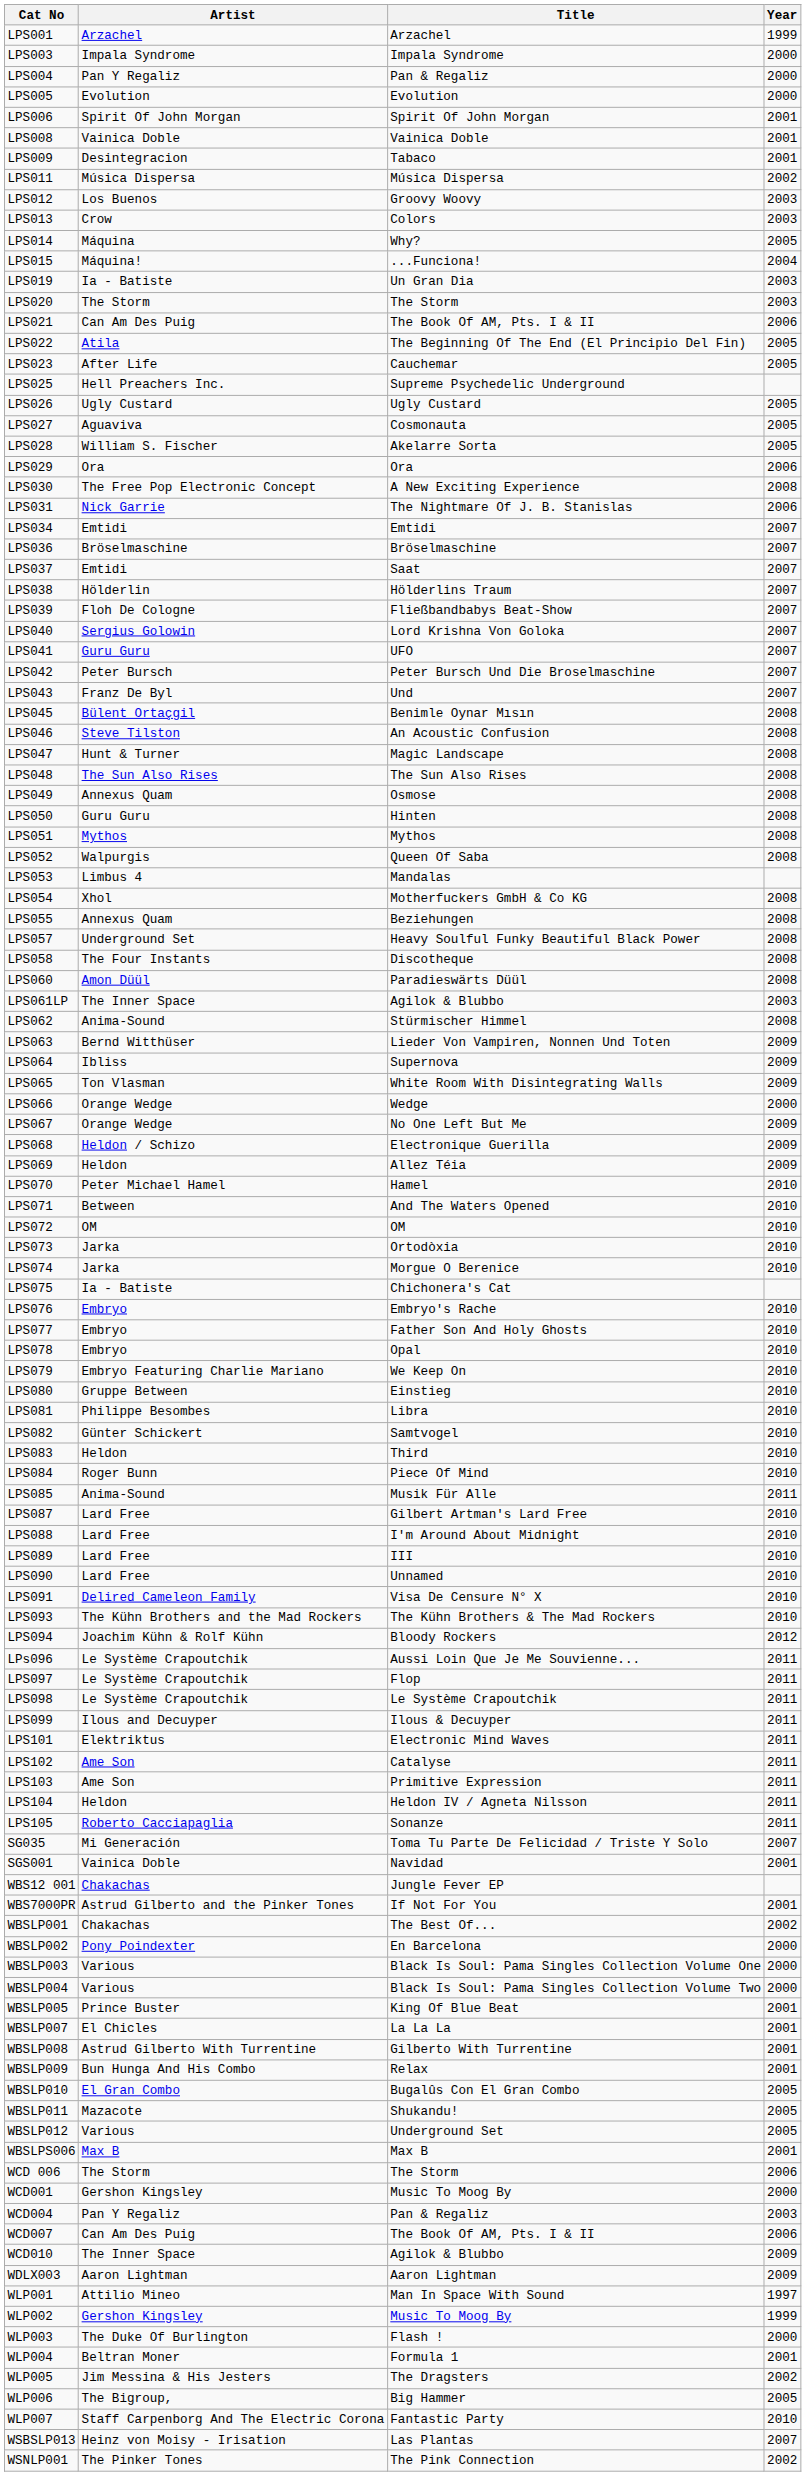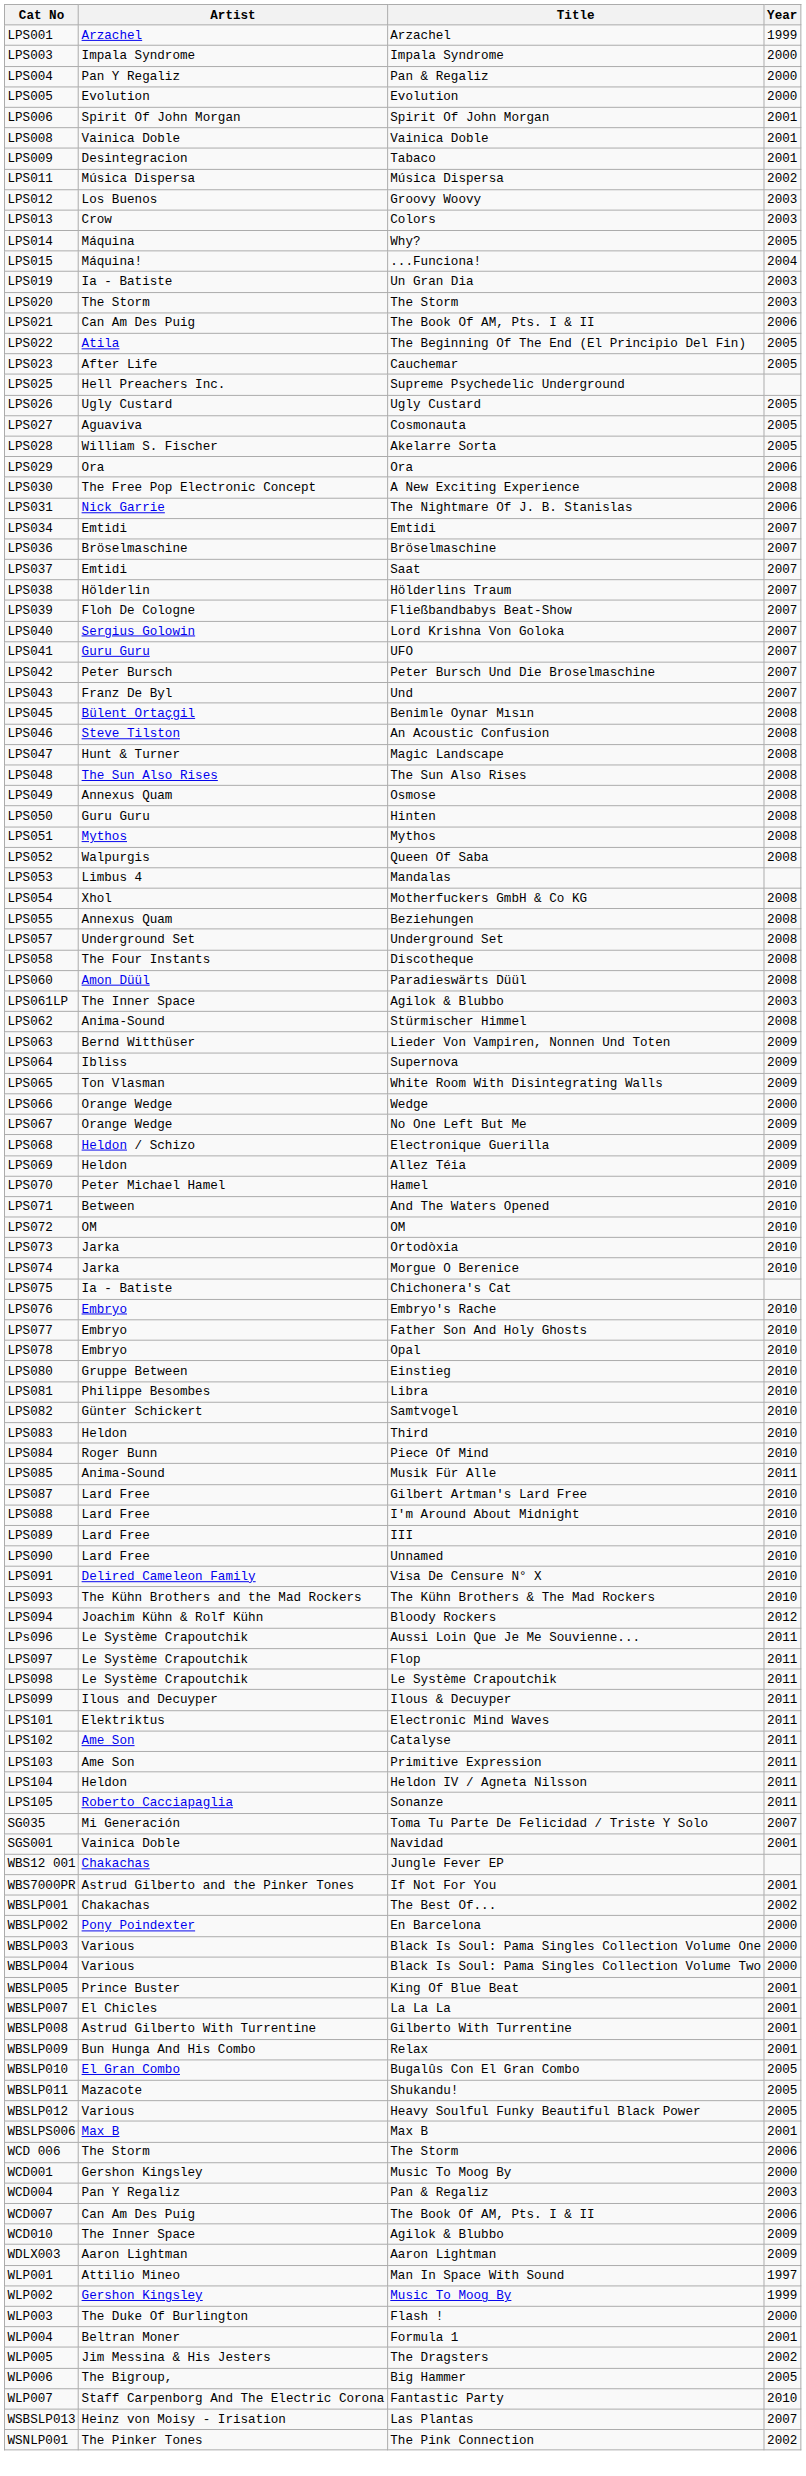LPS057 | Title: Heavy Soulful Funky Beautiful Black Power -> Underground Set
- row: LPS079 | Embryo Featuring Charlie Mariano | We Keep On | 2010
WBSLP012 | Title: Underground Set -> Heavy Soulful Funky Beautiful Black Power
